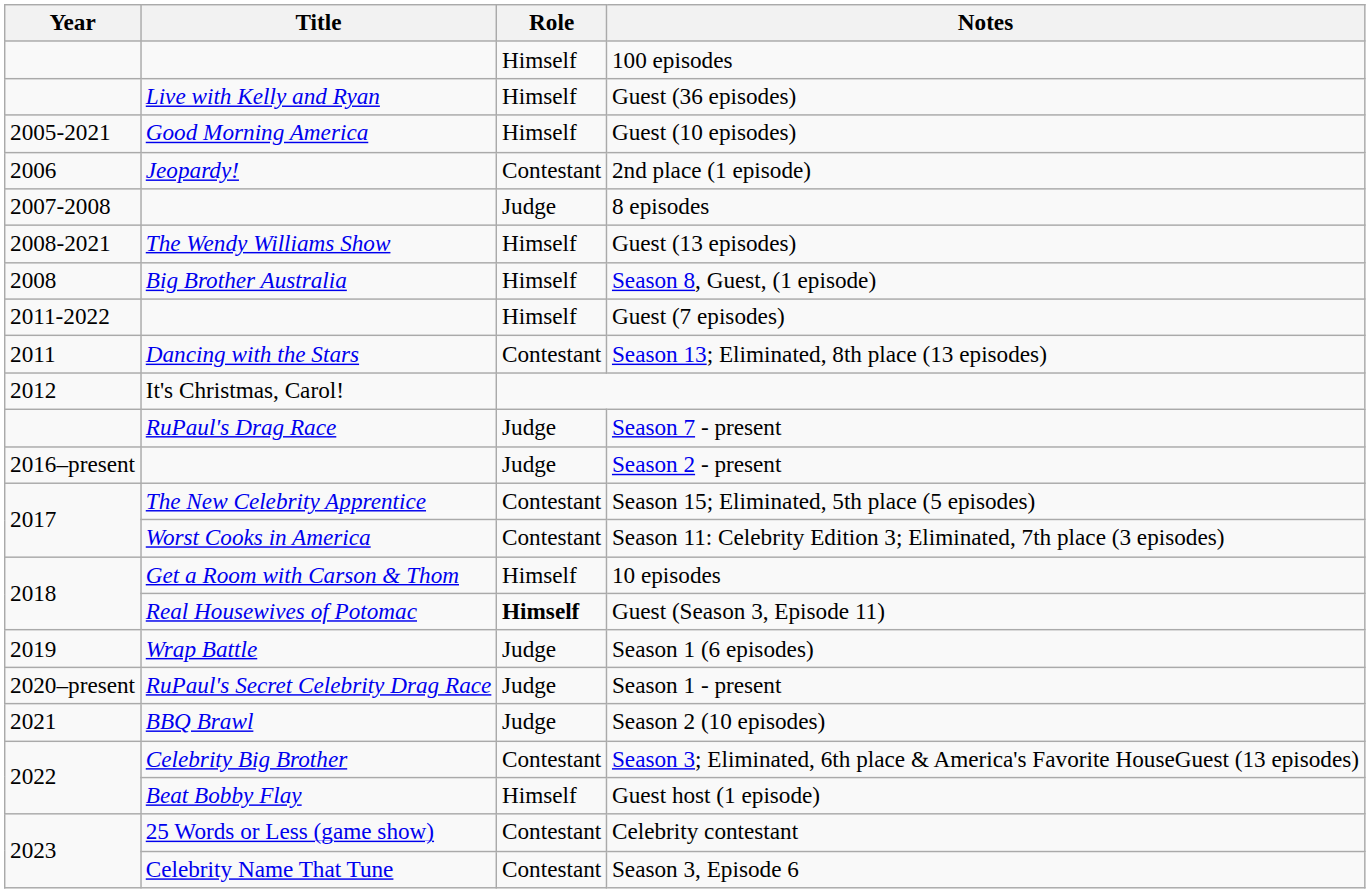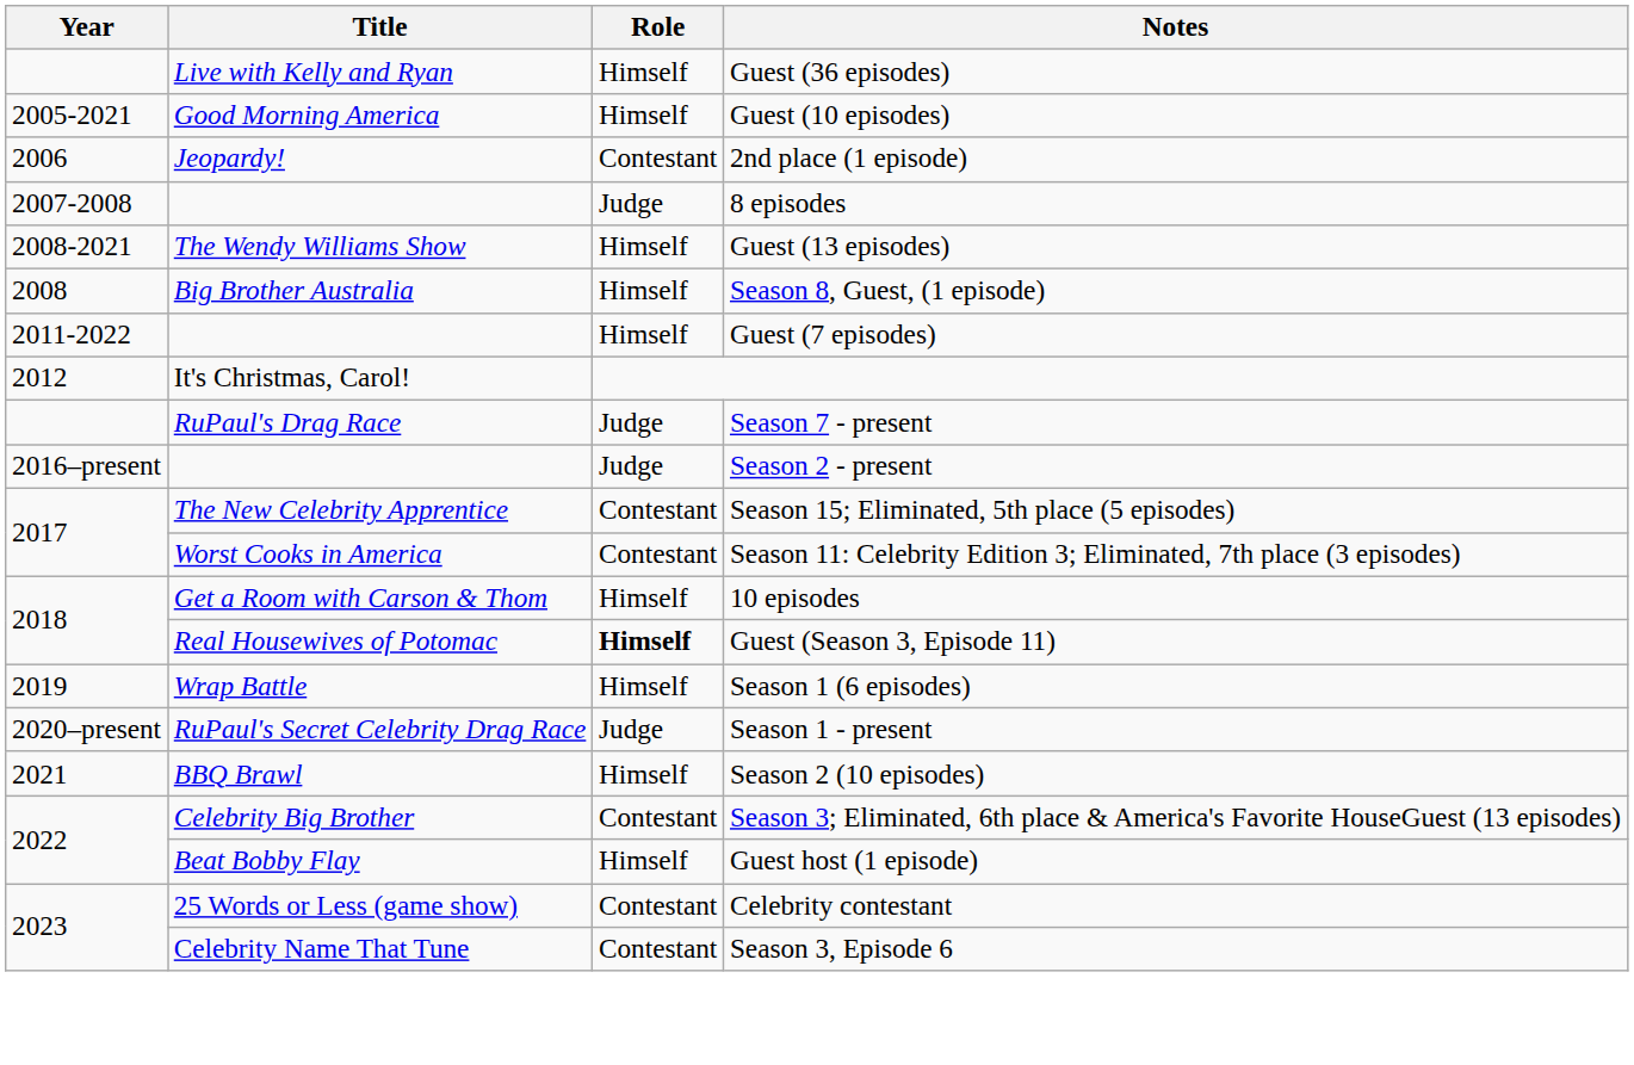- row: Himself | 100 episodes
- row: 2011 | Dancing with the Stars | Contestant | Season 13; Eliminated, 8th place (13 episodes)
Season 1 (6 episodes) | Role: Judge -> Himself
Season 2 (10 episodes) | Role: Judge -> Himself
